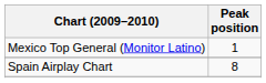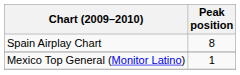rows swapped: Mexico Top General (Monitor Latino) <-> Spain Airplay Chart
